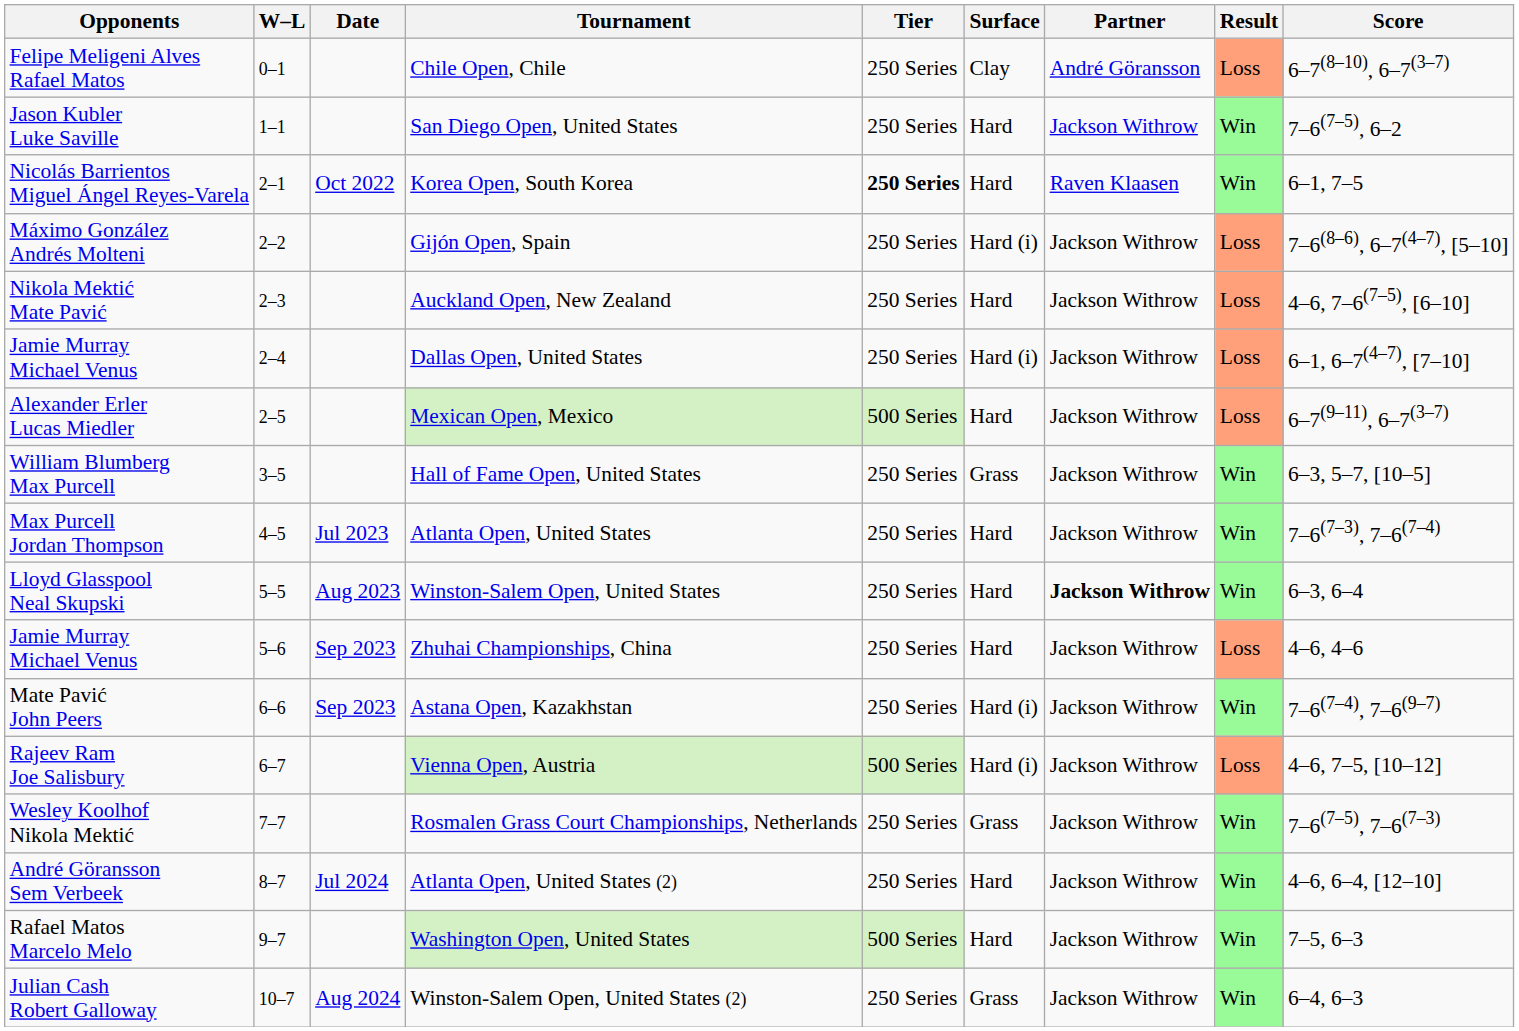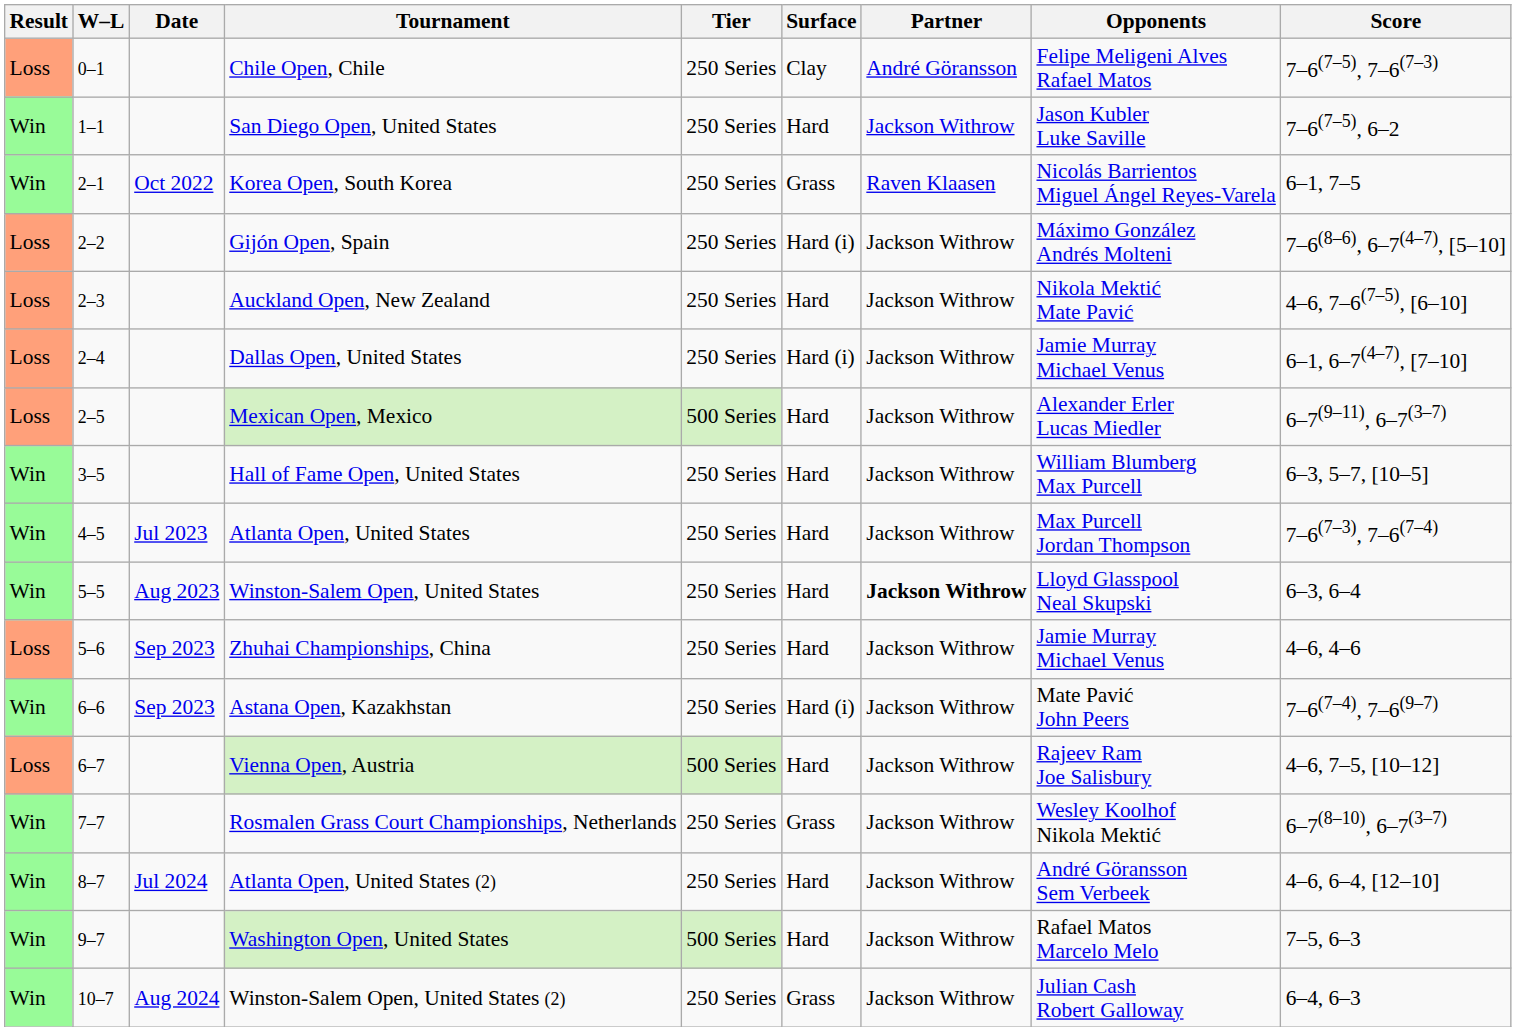columns swapped: Result <-> Opponents
Chile Open, Chile | Score: 6–7(8–10), 6–7(3–7) -> 7–6(7–5), 7–6(7–3)
Korea Open, South Korea | Tier: bold -> normal
Korea Open, South Korea | Surface: Hard -> Grass
Hall of Fame Open, United States | Surface: Grass -> Hard
Vienna Open, Austria | Surface: Hard (i) -> Hard
Rosmalen Grass Court Championships, Netherlands | Score: 7–6(7–5), 7–6(7–3) -> 6–7(8–10), 6–7(3–7)
